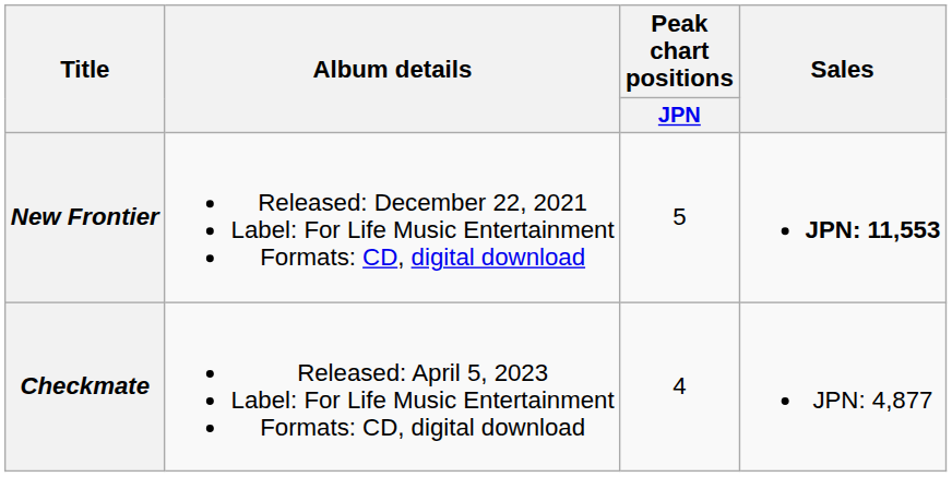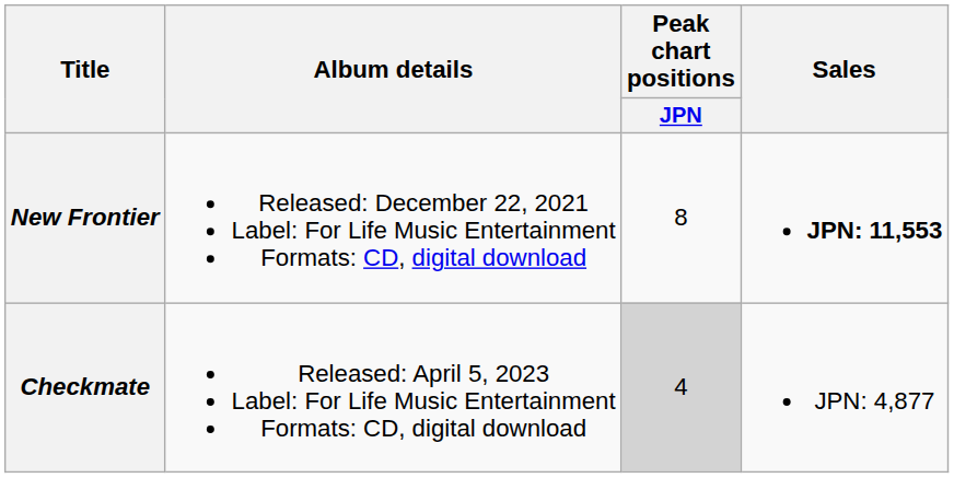New Frontier | Peak chart positions / JPN: 5 -> 8
Checkmate | Peak chart positions / JPN: no background -> lightgrey background
